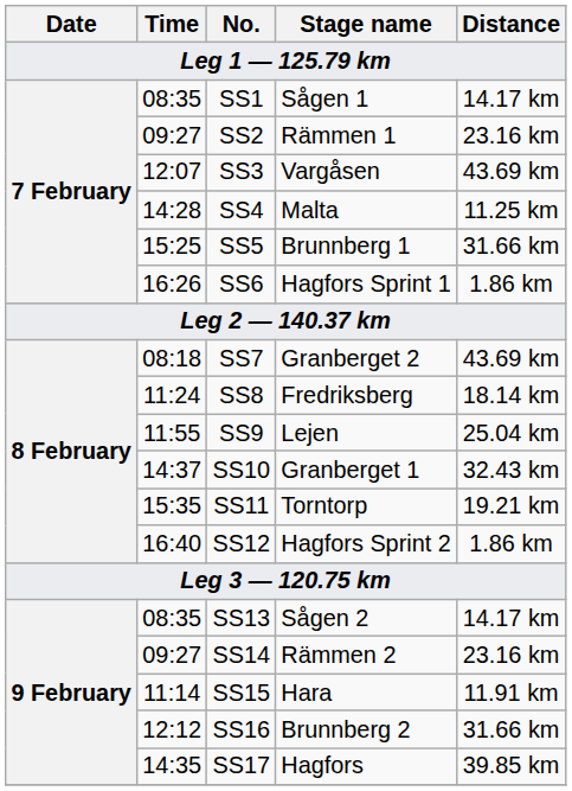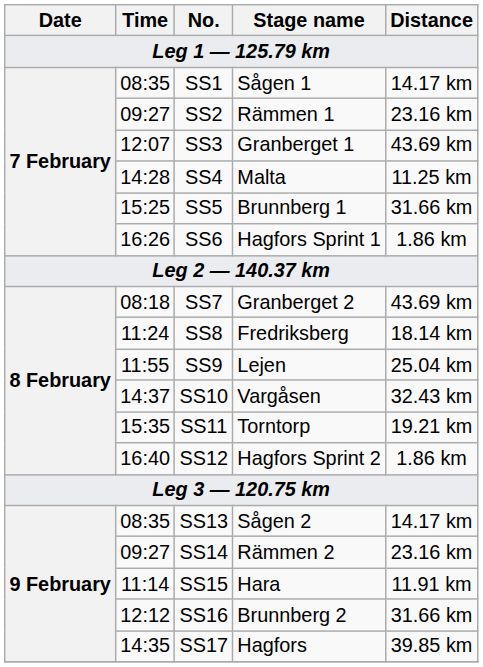SS3 | Stage name: Vargåsen -> Granberget 1
SS10 | Stage name: Granberget 1 -> Vargåsen
